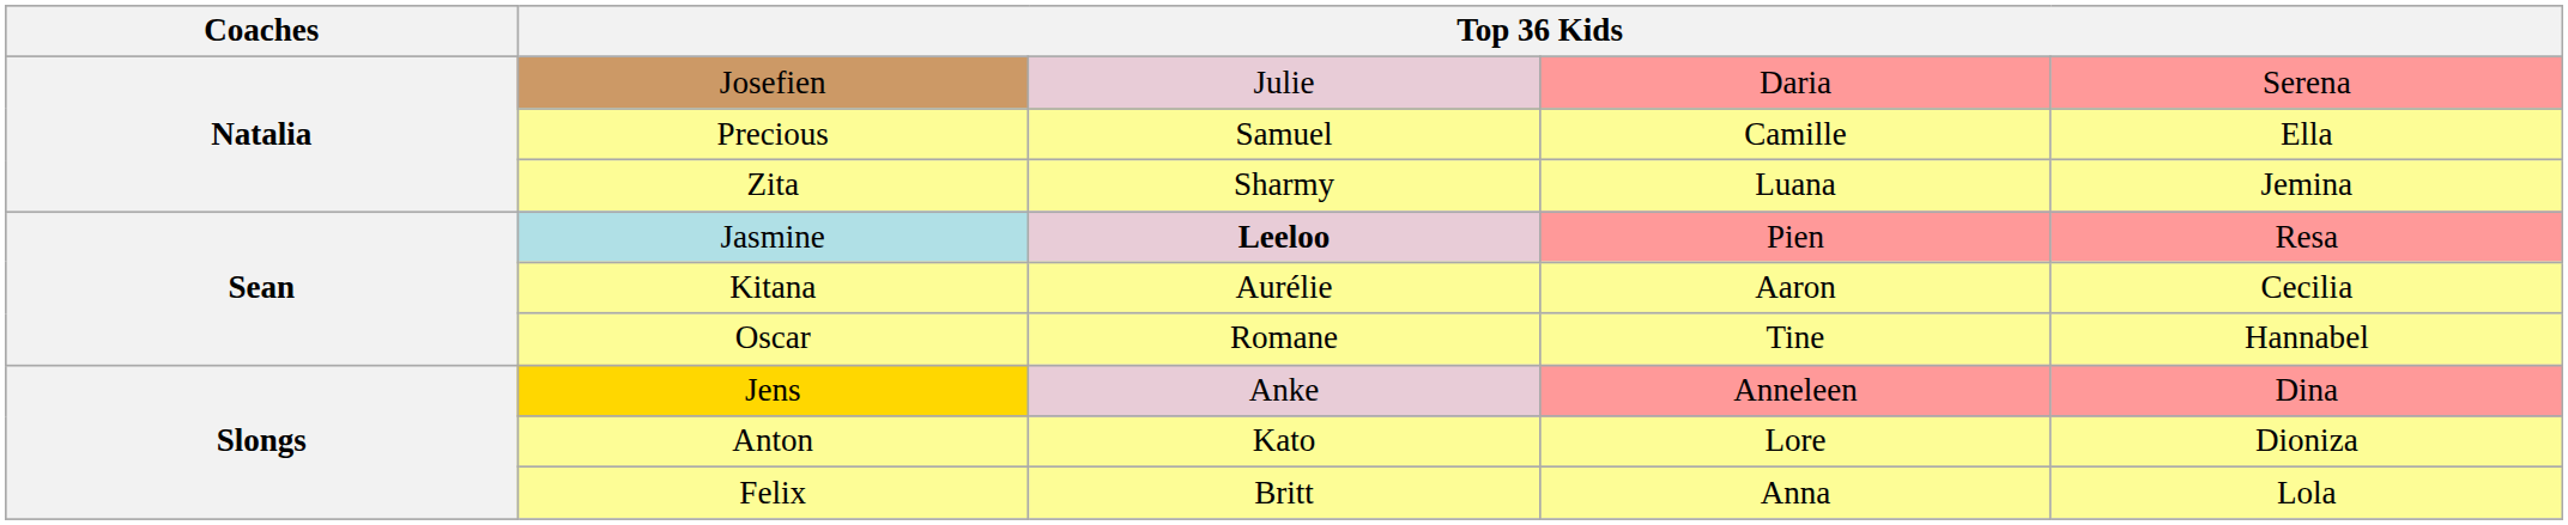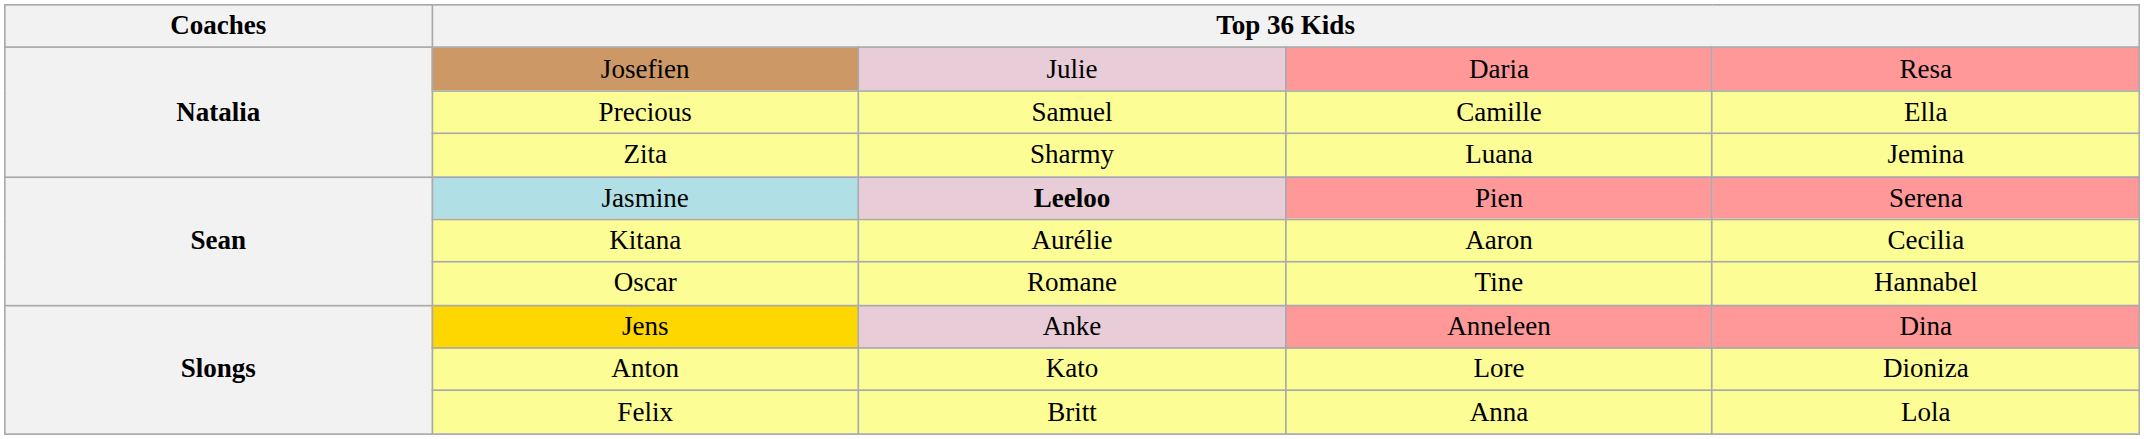Josefien | column 5: Serena -> Resa
Jasmine | column 5: Resa -> Serena
